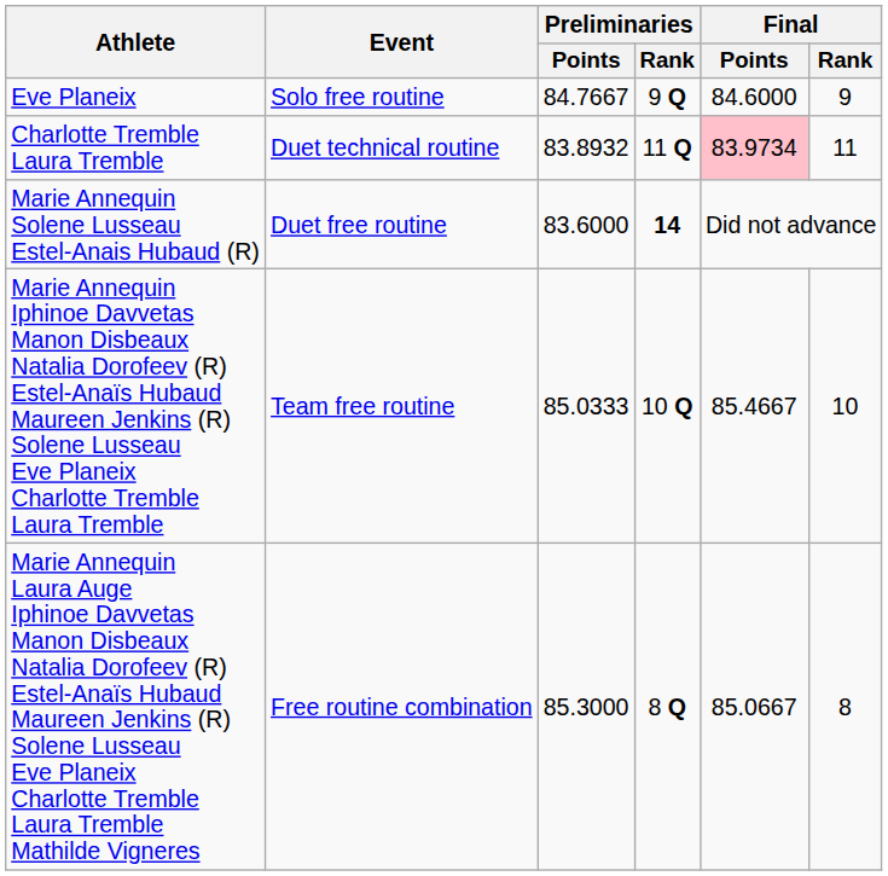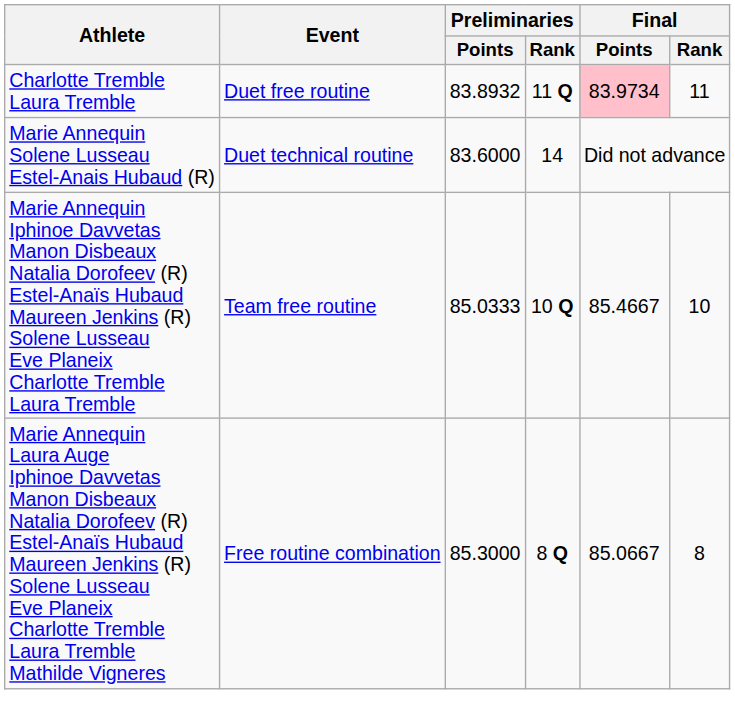- row: Eve Planeix | Solo free routine | 84.7667 | 9 Q | 84.6000 | 9
Charlotte Tremble Laura Tremble | Event: Duet technical routine -> Duet free routine
Marie Annequin Solene Lusseau Estel-Anais Hubaud (R) | Event: Duet free routine -> Duet technical routine
Marie Annequin Solene Lusseau Estel-Anais Hubaud (R) | Preliminaries / Rank: bold -> normal
